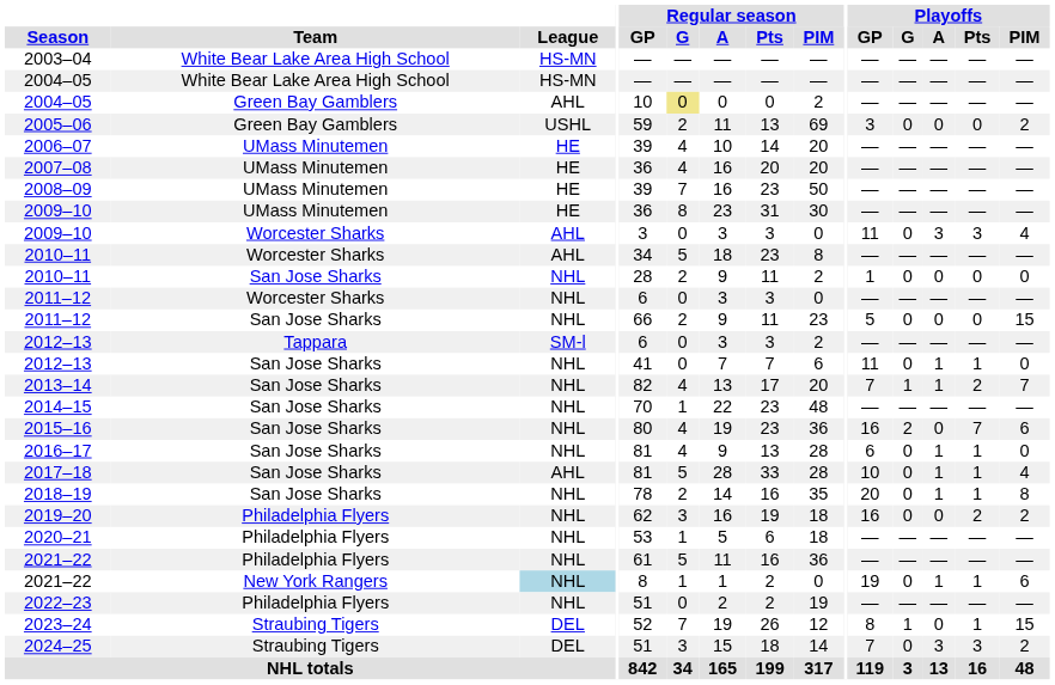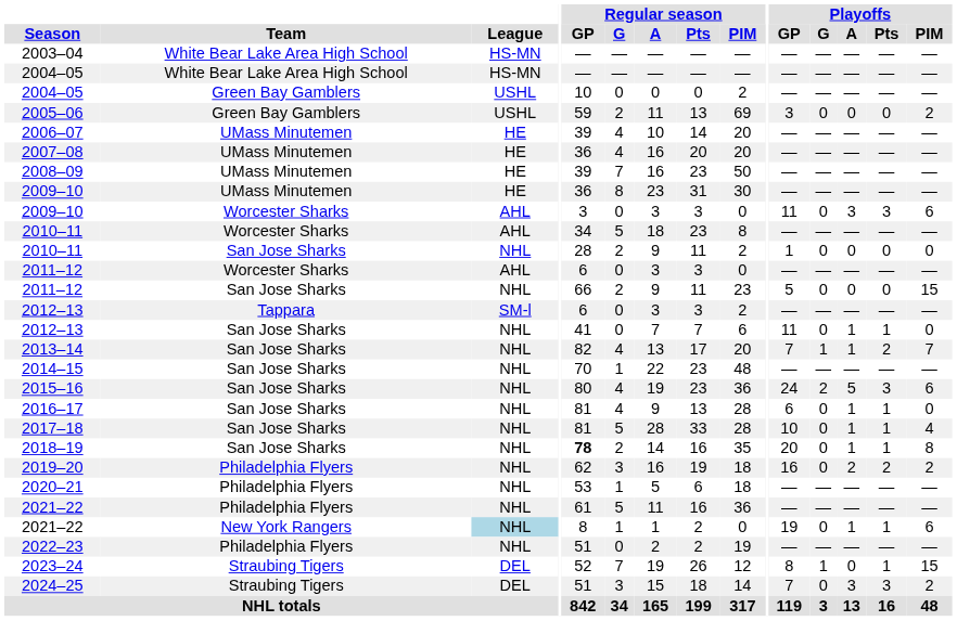2004–05 / Green Bay Gamblers | League: AHL -> USHL
2004–05 / Green Bay Gamblers | Regular season / G: khaki background -> no background
2009–10 / Worcester Sharks | Playoffs / PIM: 4 -> 6
2011–12 / Worcester Sharks | League: NHL -> AHL
2015–16 | Playoffs / GP: 16 -> 24
2015–16 | Playoffs / A: 0 -> 5
2015–16 | Playoffs / Pts: 7 -> 3
2017–18 | League: AHL -> NHL
2018–19 | Regular season / GP: normal -> bold
2019–20 | Playoffs / A: 0 -> 2
